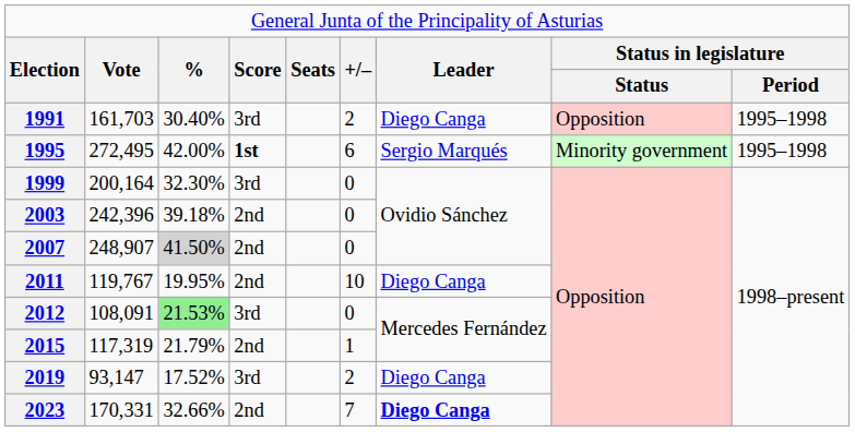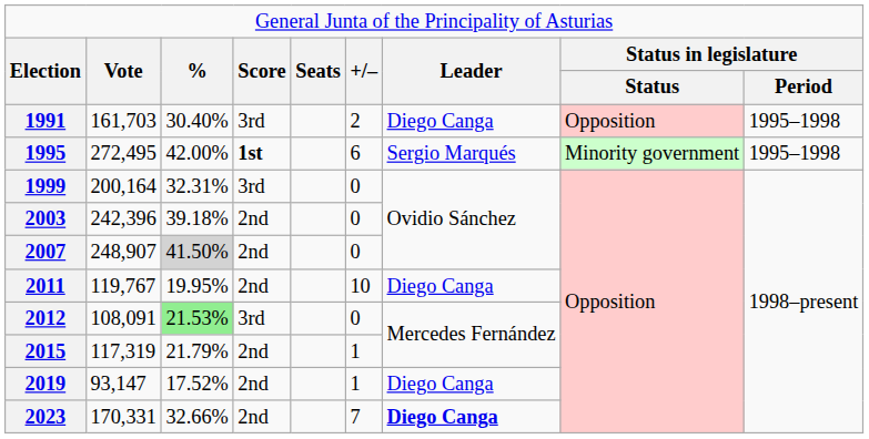1999 | column 3: 32.30% -> 32.31%
2019 | column 4: 3rd -> 2nd
2019 | column 6: 2 -> 1
